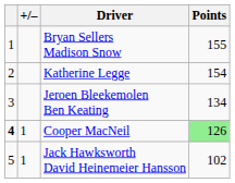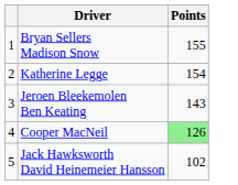- column: +/– | 1 | 1
Jeroen Bleekemolen Ben Keating | Points: 134 -> 143
Cooper MacNeil | column 1: bold -> normal
